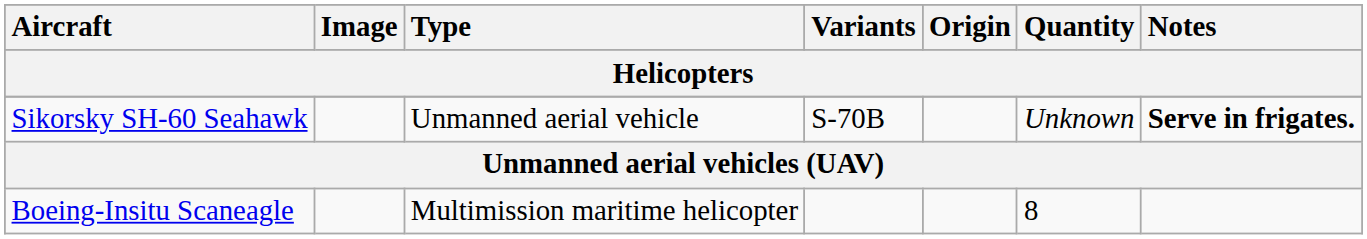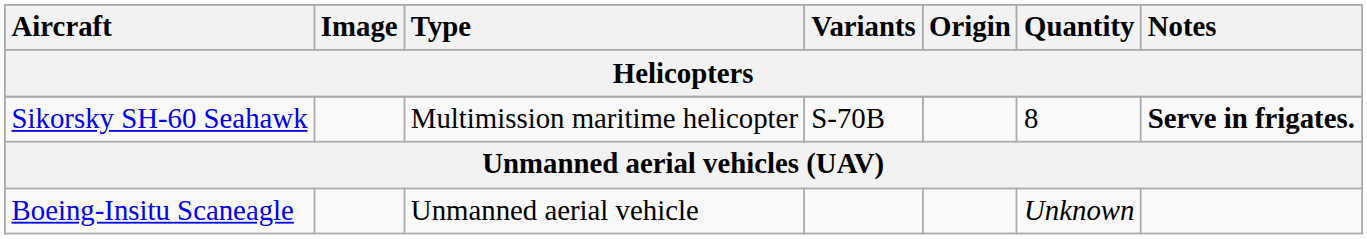Sikorsky SH-60 Seahawk | Type: Unmanned aerial vehicle -> Multimission maritime helicopter
Sikorsky SH-60 Seahawk | Quantity: Unknown -> 8
Boeing-Insitu Scaneagle | Type: Multimission maritime helicopter -> Unmanned aerial vehicle
Boeing-Insitu Scaneagle | Quantity: 8 -> Unknown
